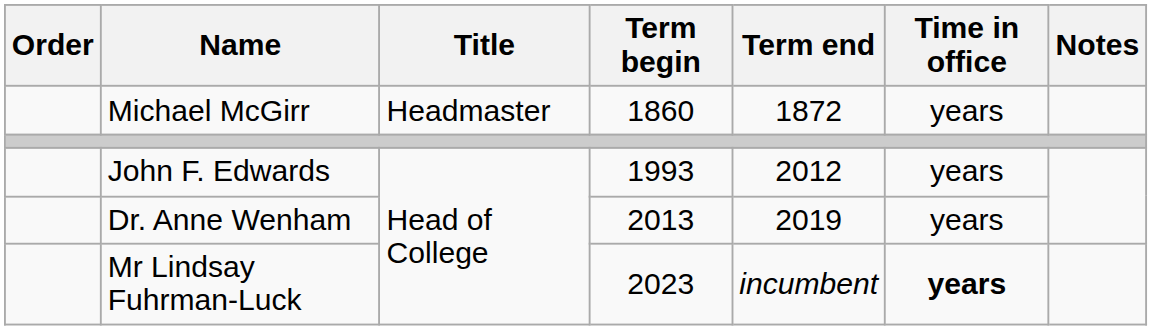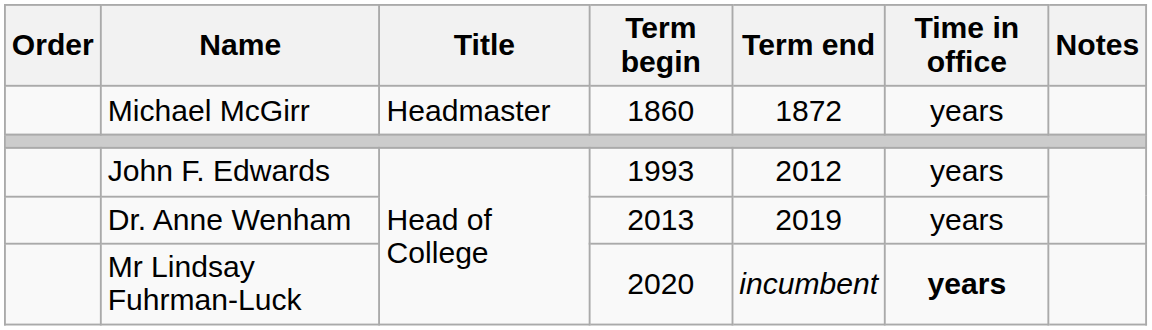Mr Lindsay Fuhrman-Luck | Term begin: 2023 -> 2020
